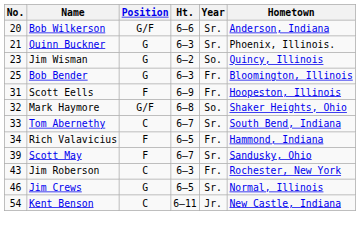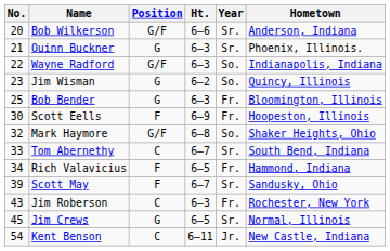+ row: 22 | Wayne Radford | G/F | 6–3 | So. | Indianapolis, Indiana
Scott Eells | No.: 31 -> 30
Jim Crews | No.: 46 -> 45
